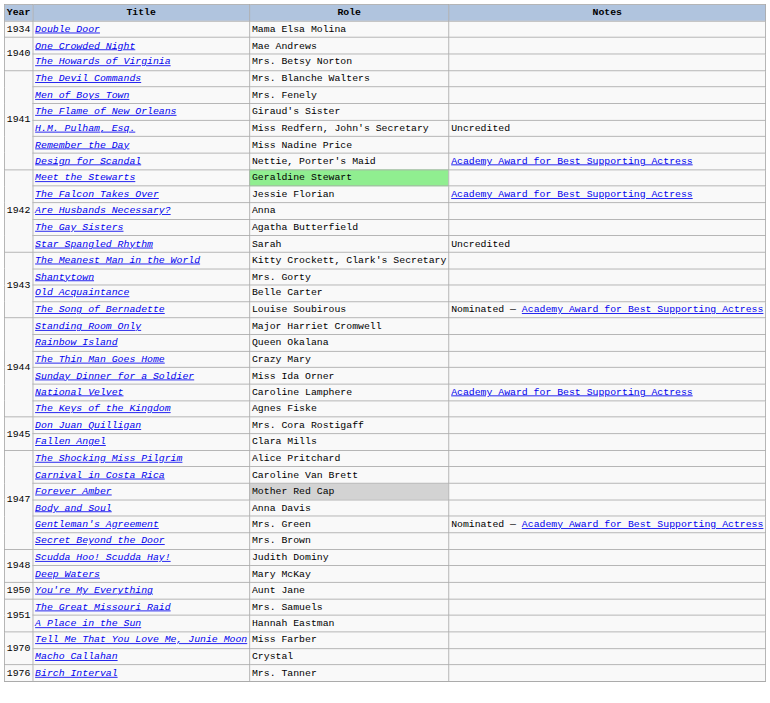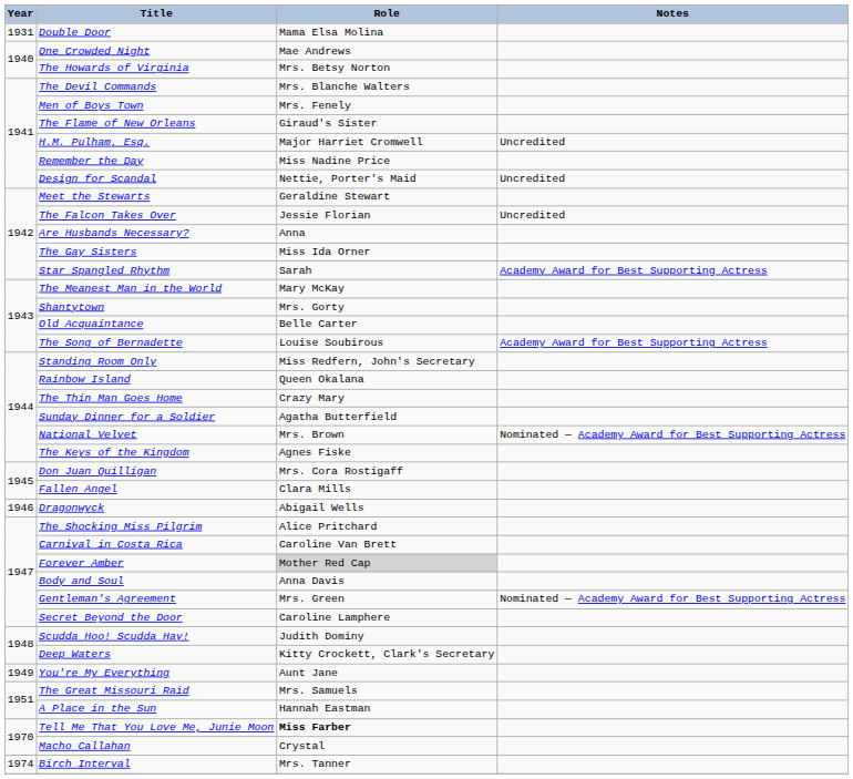Double Door | Year: 1934 -> 1931
H.M. Pulham, Esq. | Role: Miss Redfern, John's Secretary -> Major Harriet Cromwell
Design for Scandal | Notes: Academy Award for Best Supporting Actress -> Uncredited
Meet the Stewarts | Role: lightgreen background -> no background
The Falcon Takes Over | Notes: Academy Award for Best Supporting Actress -> Uncredited
The Gay Sisters | Role: Agatha Butterfield -> Miss Ida Orner
Star Spangled Rhythm | Notes: Uncredited -> Academy Award for Best Supporting Actress
The Meanest Man in the World | Role: Kitty Crockett, Clark's Secretary -> Mary McKay
The Song of Bernadette | Notes: Nominated — Academy Award for Best Supporting Actress -> Academy Award for Best Supporting Actress
Standing Room Only | Role: Major Harriet Cromwell -> Miss Redfern, John's Secretary
Sunday Dinner for a Soldier | Role: Miss Ida Orner -> Agatha Butterfield
National Velvet | Role: Caroline Lamphere -> Mrs. Brown
National Velvet | Notes: Academy Award for Best Supporting Actress -> Nominated — Academy Award for Best Supporting Actress
+ row: 1946 | Dragonwyck | Abigail Wells
Secret Beyond the Door | Role: Mrs. Brown -> Caroline Lamphere
Deep Waters | Role: Mary McKay -> Kitty Crockett, Clark's Secretary
You're My Everything | Year: 1950 -> 1949
Tell Me That You Love Me, Junie Moon | Role: normal -> bold
Birch Interval | Year: 1976 -> 1974
